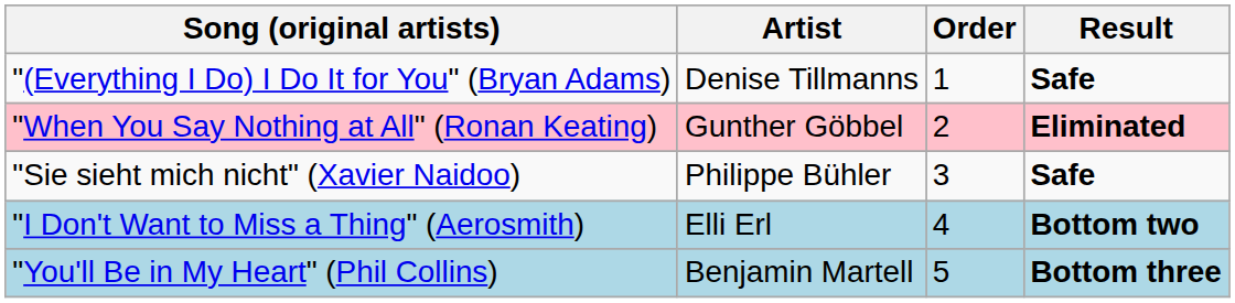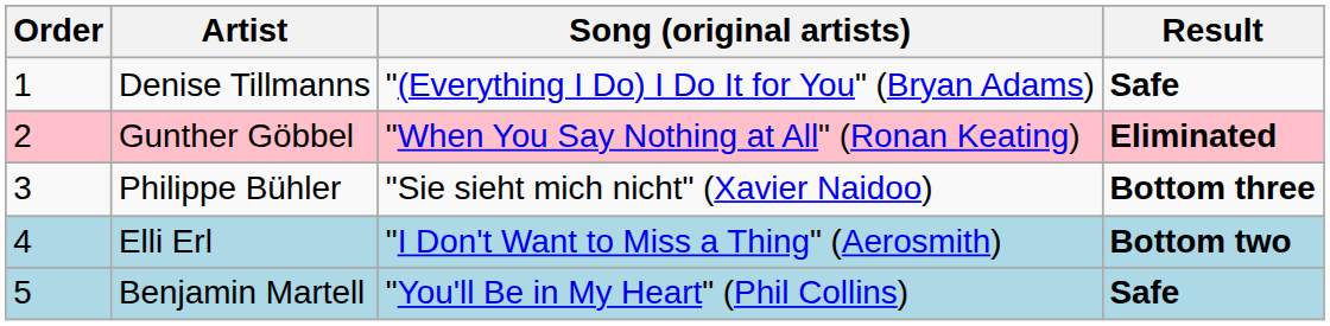columns swapped: Order <-> Song (original artists)
Philippe Bühler | Result: Safe -> Bottom three
Benjamin Martell | Result: Bottom three -> Safe
